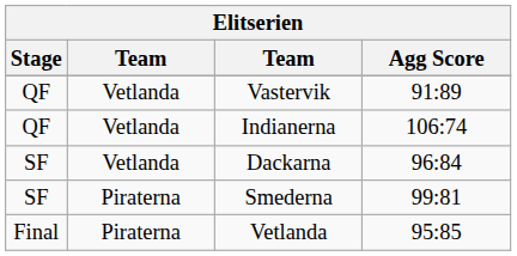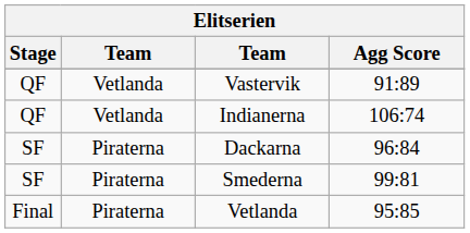Dackarna | column 2: Vetlanda -> Piraterna
